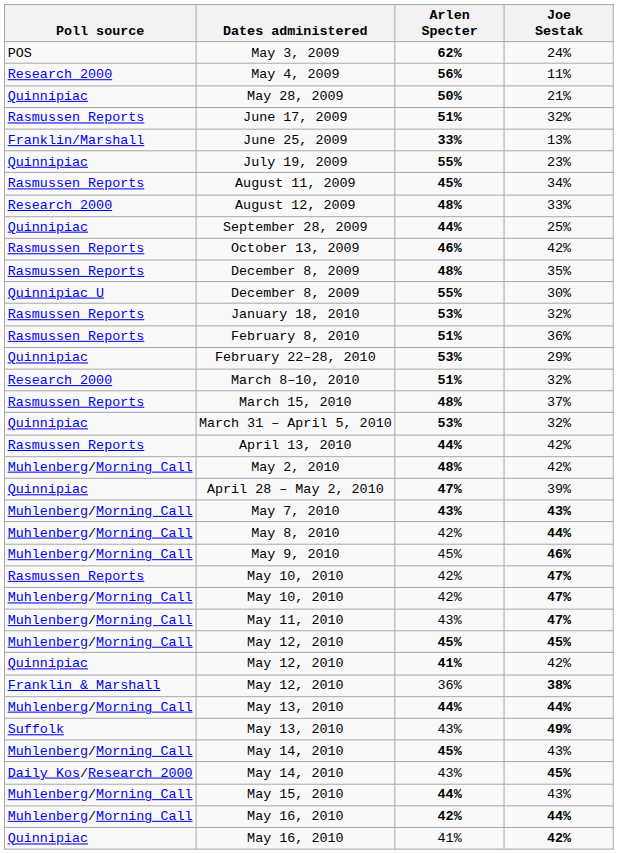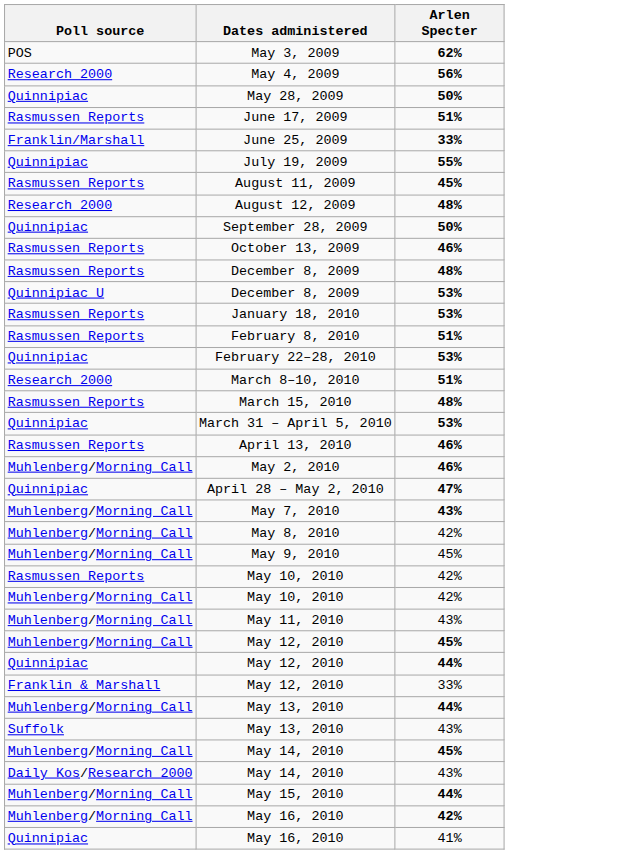- column: Joe Sestak | 24% | 11% | 21% | 32% | 13% | 23% | 34% | 33% | 25% | 42% | 35% | 30% | 32% | 36% | 29% | 32% | 37% | 32% | 42% | 42% | 39% | 43% | 44% | 46% | 47% | 47% | 47% | 45% | 42% | 38% | 44% | 49% | 43% | 45% | 43% | 44% | 42%
September 28, 2009 | Arlen Specter: 44% -> 50%
Quinnipiac U / December 8, 2009 | Arlen Specter: 55% -> 53%
April 13, 2010 | Arlen Specter: 44% -> 46%
May 2, 2010 | Arlen Specter: 48% -> 46%
Quinnipiac / May 12, 2010 | Arlen Specter: 41% -> 44%
Franklin & Marshall / May 12, 2010 | Arlen Specter: 36% -> 33%
